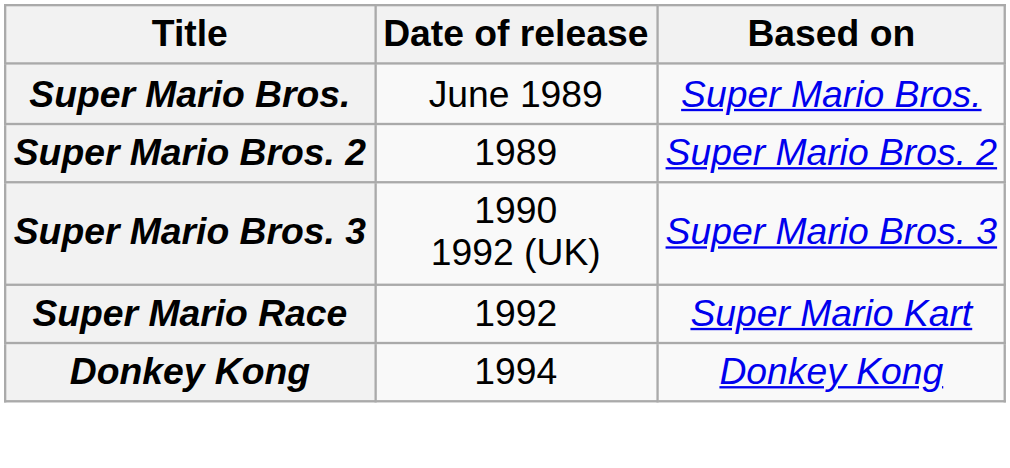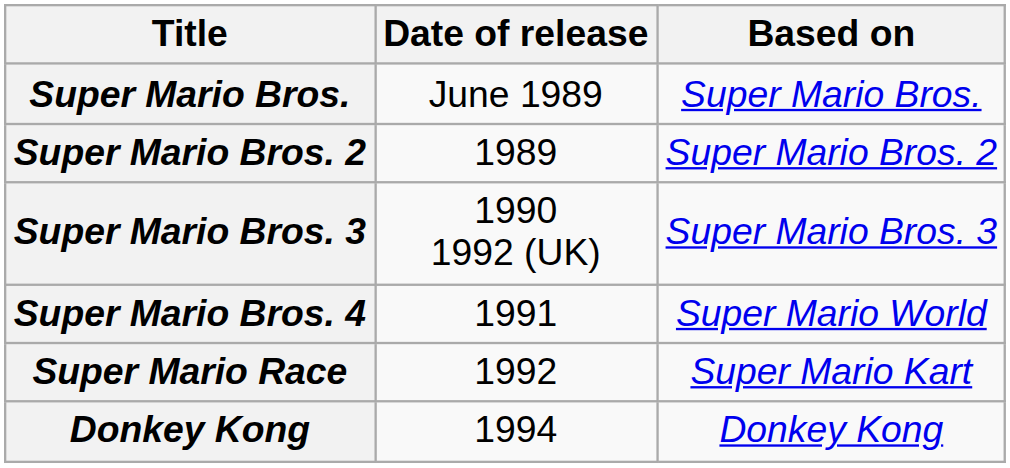+ row: Super Mario Bros. 4 | 1991 | Super Mario World
